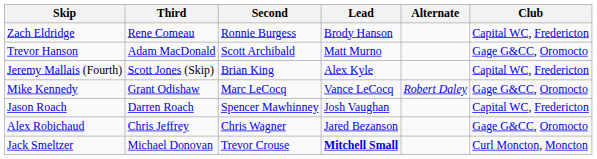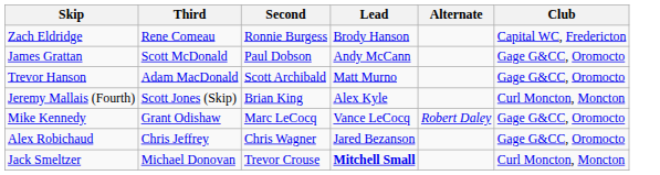+ row: James Grattan | Scott McDonald | Paul Dobson | Andy McCann | Gage G&CC, Oromocto
Jeremy Mallais (Fourth) | Club: Capital WC, Fredericton -> Curl Moncton, Moncton
- row: Jason Roach | Darren Roach | Spencer Mawhinney | Josh Vaughan | Capital WC, Fredericton
